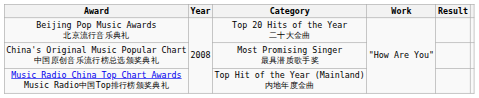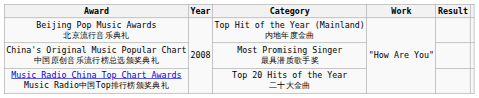Beijing Pop Music Awards 北京流行音乐典礼 | Category: Top 20 Hits of the Year 二十大金曲 -> Top Hit of the Year (Mainland) 内地年度金曲
Music Radio China Top Chart Awards Music Radio中国Top排行榜颁奖典礼 | Category: Top Hit of the Year (Mainland) 内地年度金曲 -> Top 20 Hits of the Year 二十大金曲
